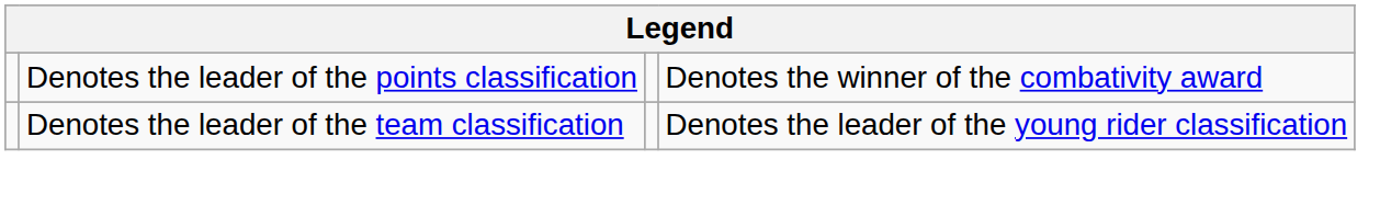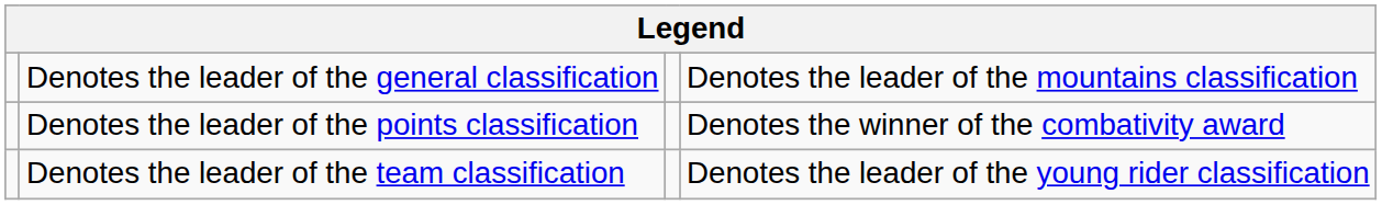+ row: Denotes the leader of the general classification | Denotes the leader of the mountains classification
